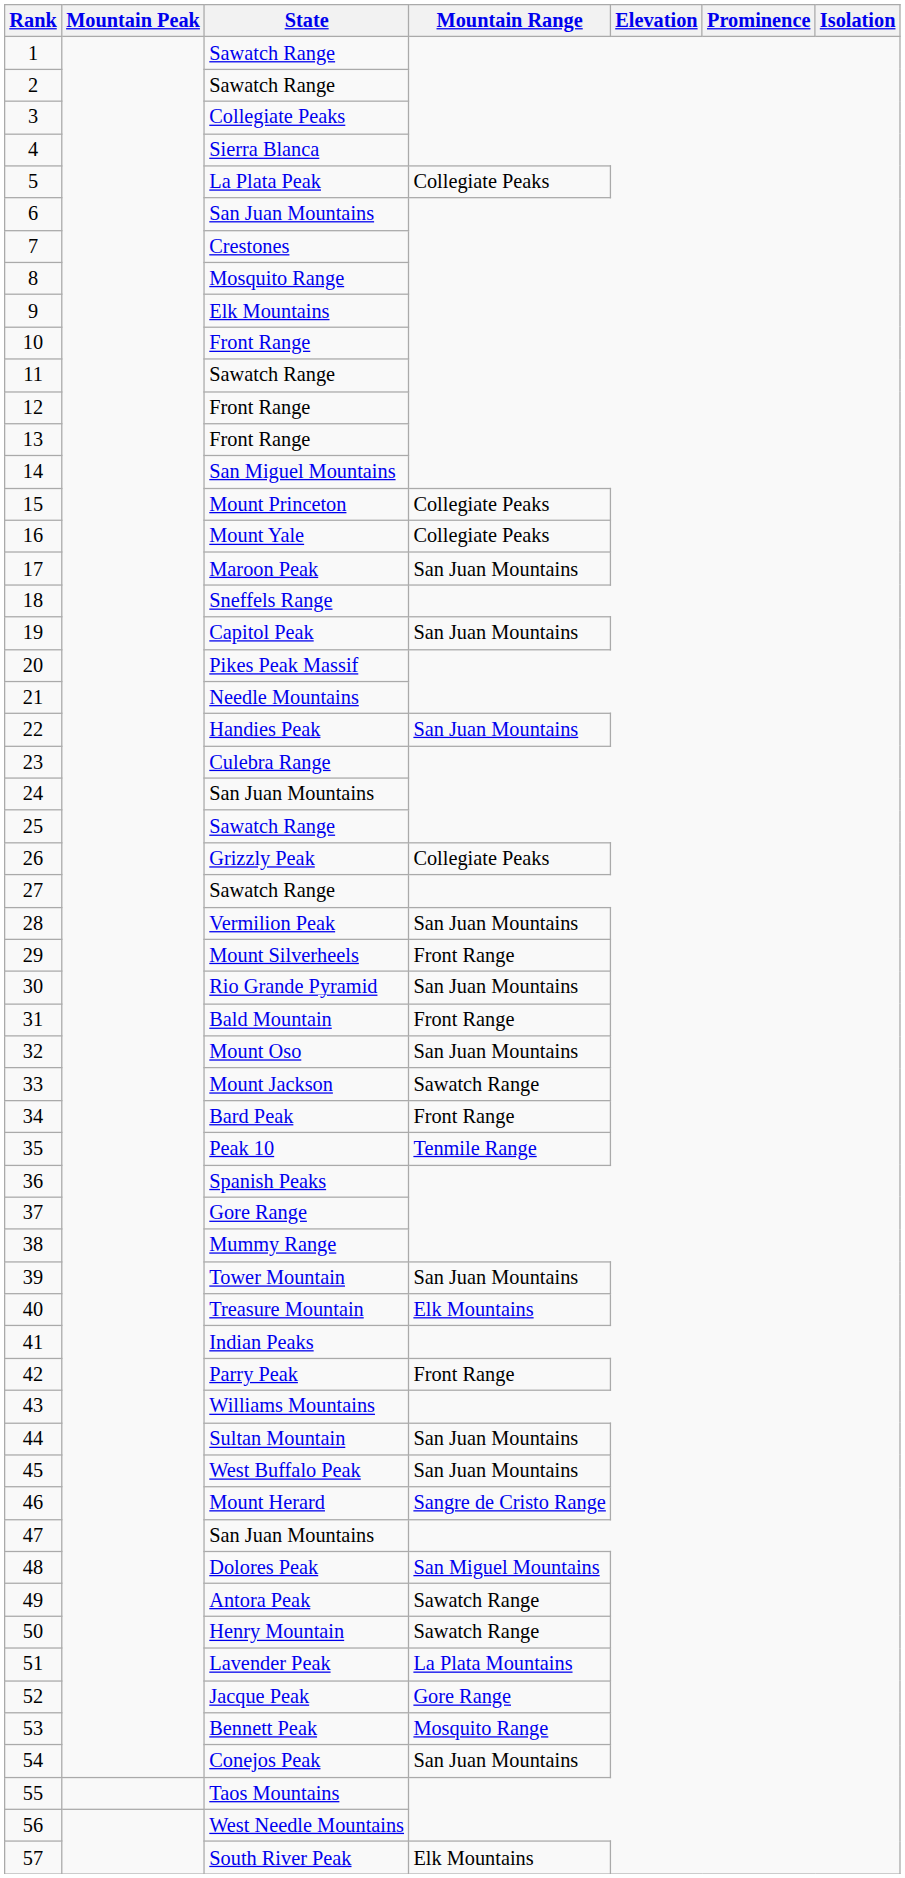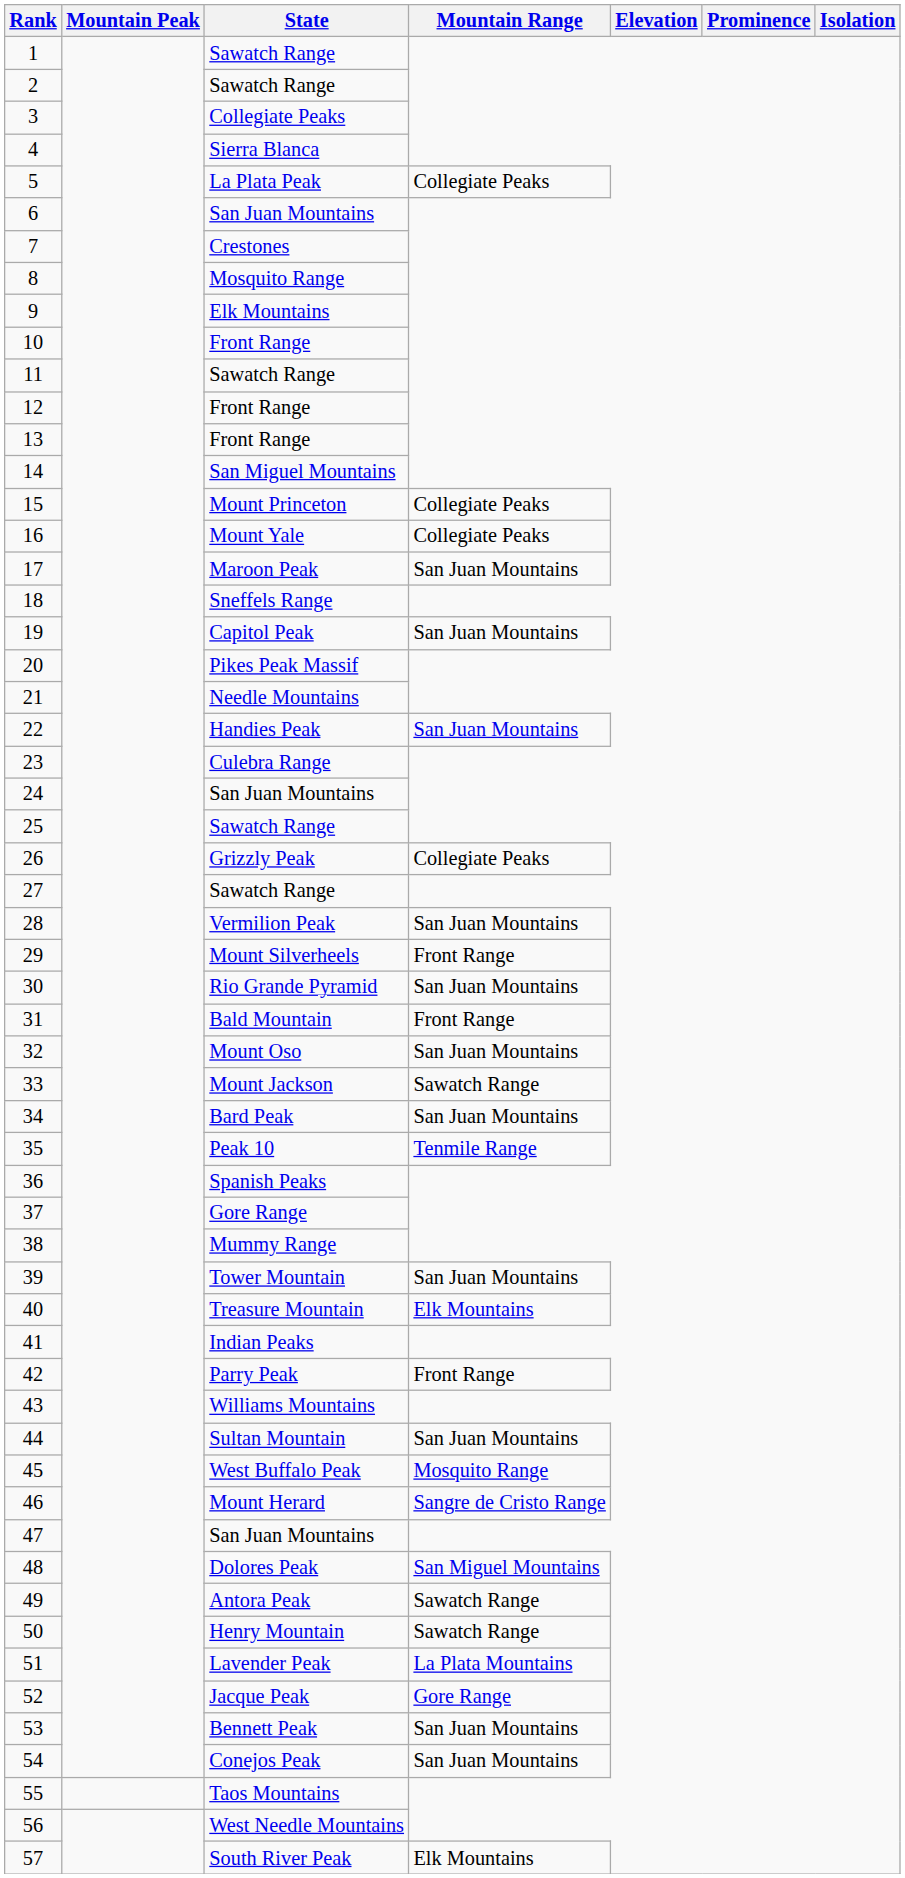34 | Mountain Range: Front Range -> San Juan Mountains
45 | Mountain Range: San Juan Mountains -> Mosquito Range
53 | Mountain Range: Mosquito Range -> San Juan Mountains
